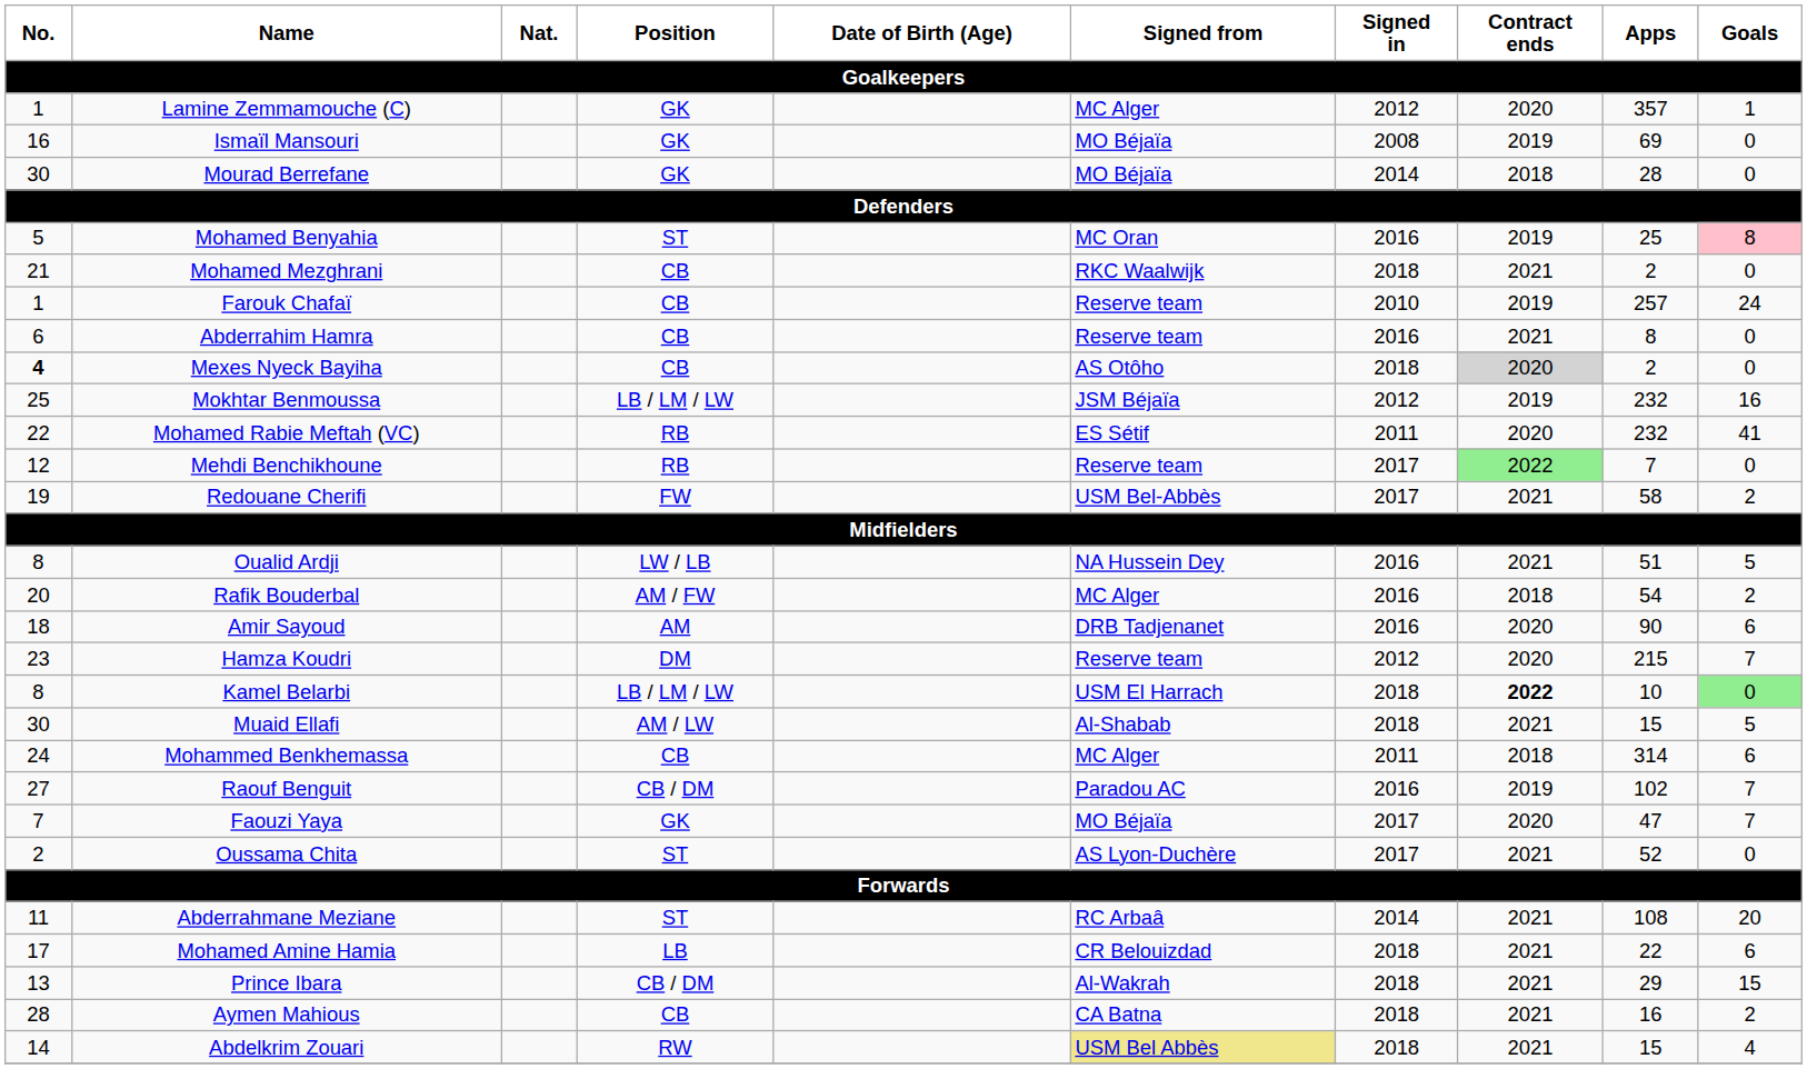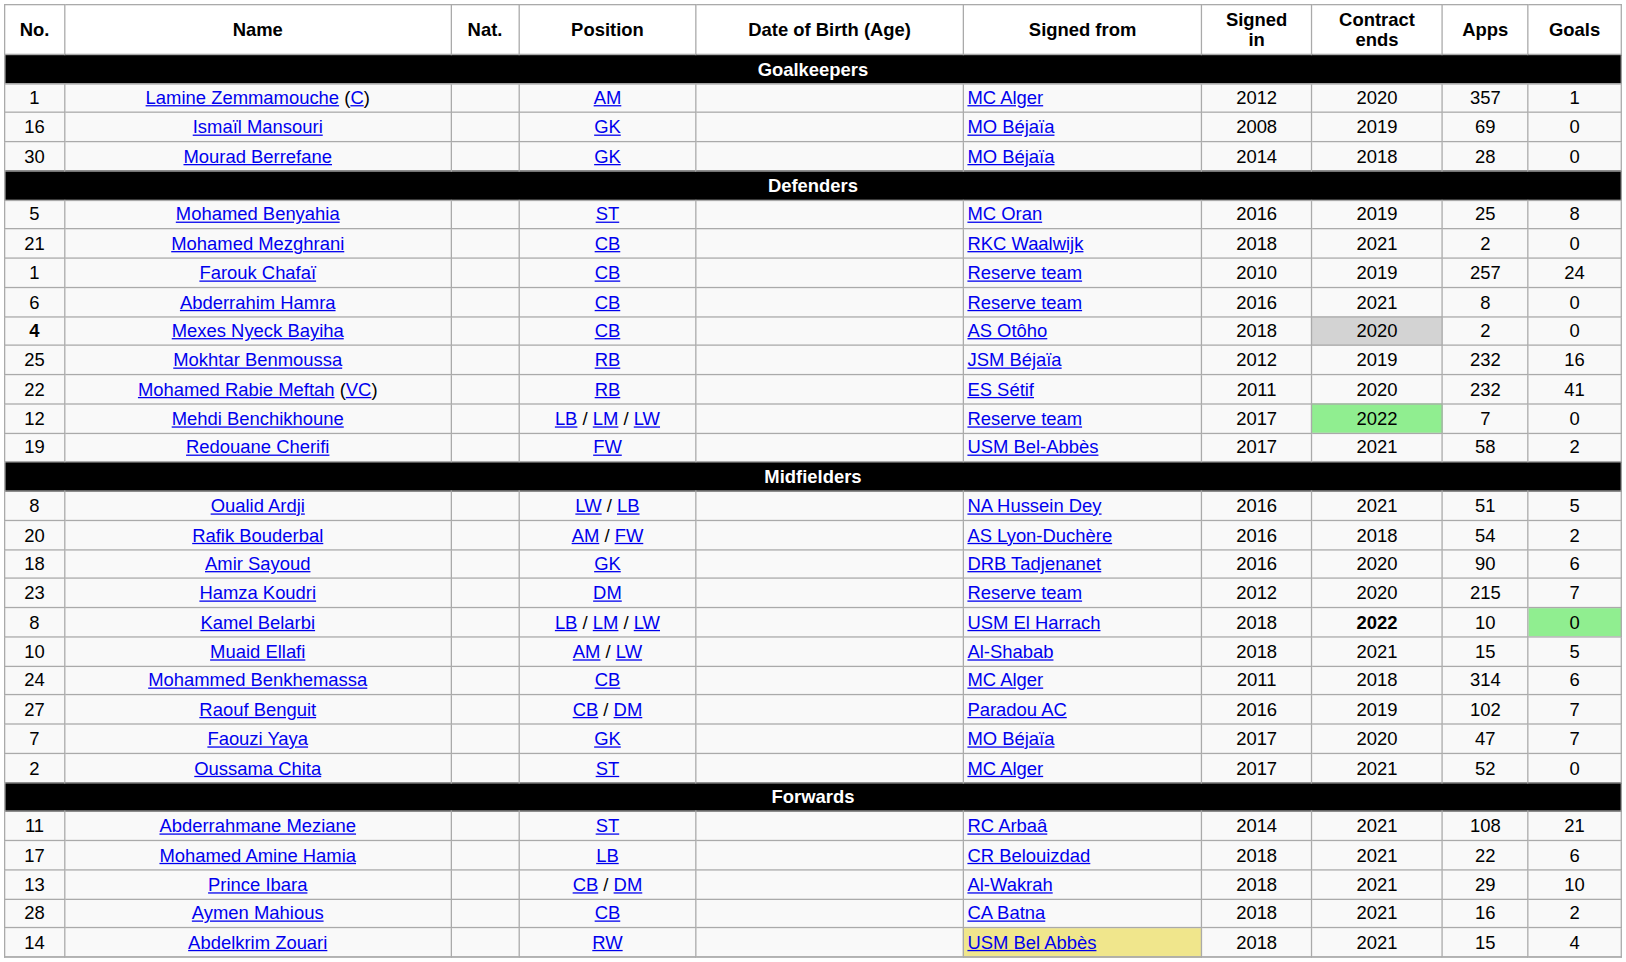Lamine Zemmamouche (C) | Position: GK -> AM
Mohamed Benyahia | Goals: pink background -> no background
Mokhtar Benmoussa | Position: LB / LM / LW -> RB
Mehdi Benchikhoune | Position: RB -> LB / LM / LW
Rafik Bouderbal | Signed from: MC Alger -> AS Lyon-Duchère
Amir Sayoud | Position: AM -> GK
Muaid Ellafi | No.: 30 -> 10
Oussama Chita | Signed from: AS Lyon-Duchère -> MC Alger
Abderrahmane Meziane | Goals: 20 -> 21
Prince Ibara | Goals: 15 -> 10
